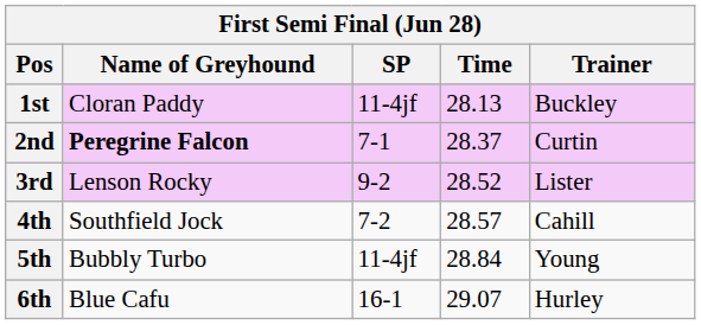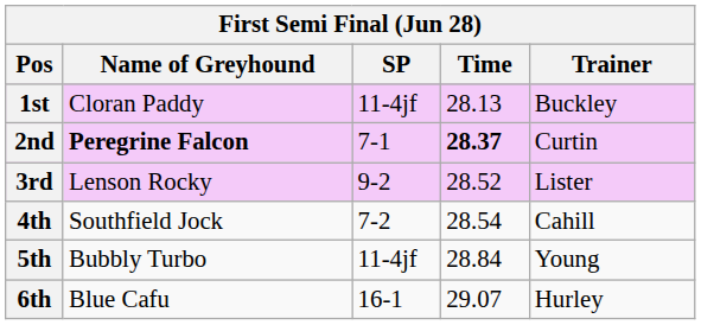2nd | Time: normal -> bold
4th | Time: 28.57 -> 28.54
